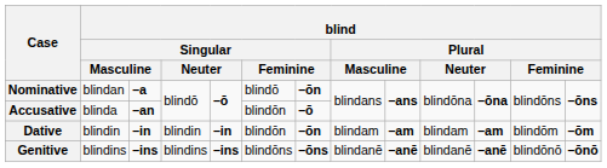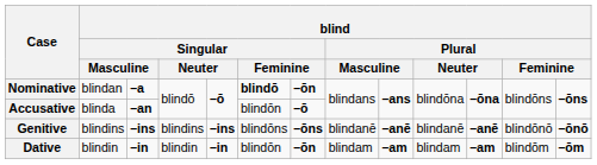Nominative | column 6: normal -> bold
rows swapped: Genitive <-> Dative
